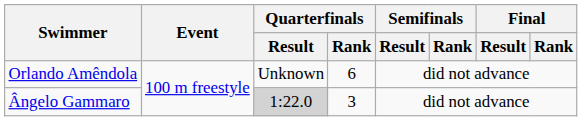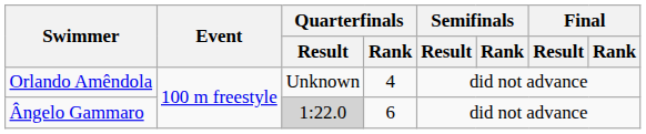Orlando Amêndola | Quarterfinals / Rank: 6 -> 4
Ângelo Gammaro | Quarterfinals / Rank: 3 -> 6
